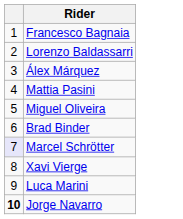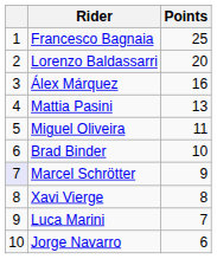+ column: Points | 25 | 20 | 16 | 13 | 11 | 10 | 9 | 8 | 7 | 6
Jorge Navarro | column 1: bold -> normal
